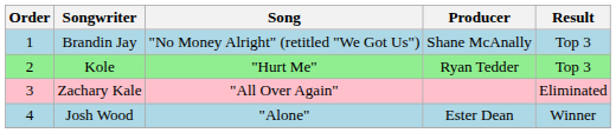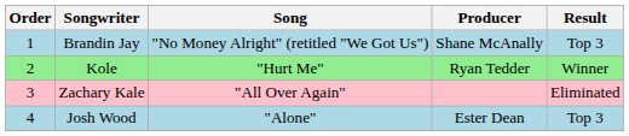Kole | Result: Top 3 -> Winner
Josh Wood | Result: Winner -> Top 3
